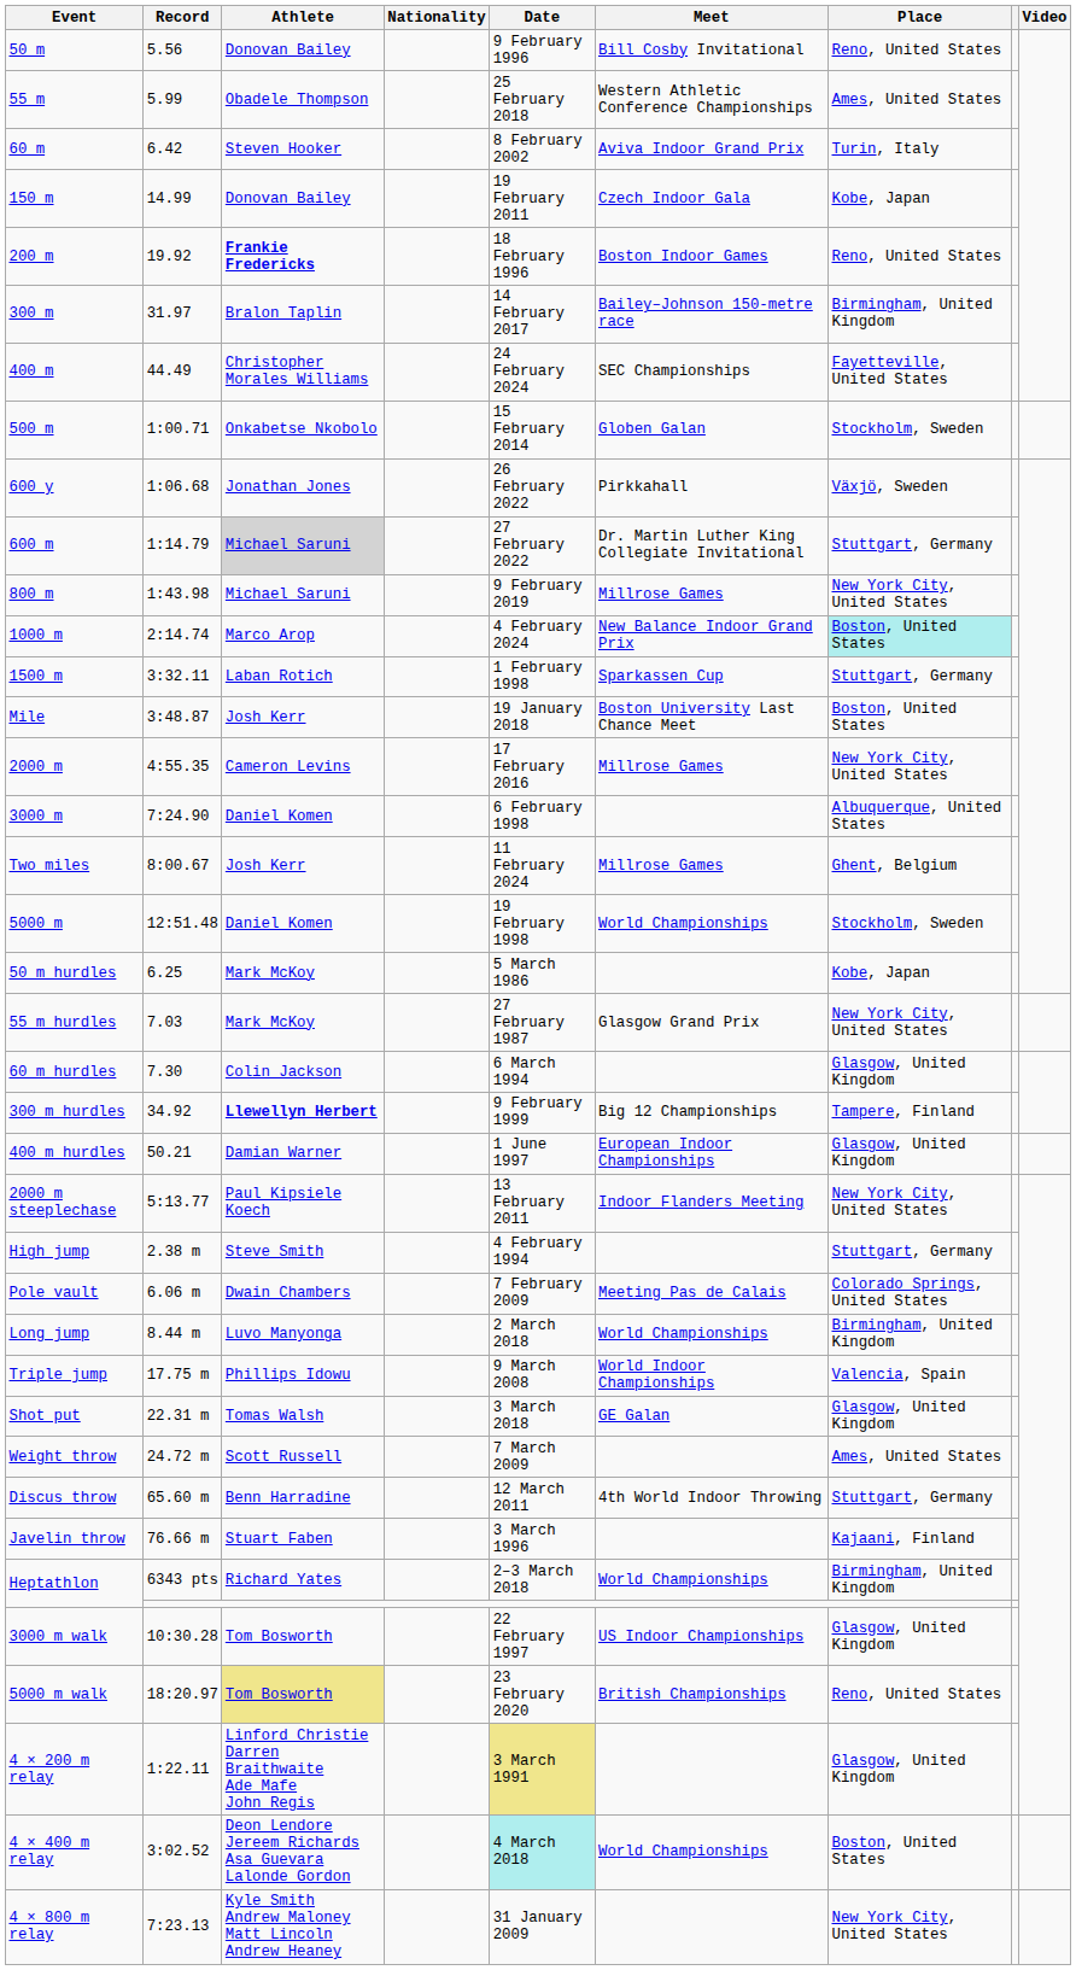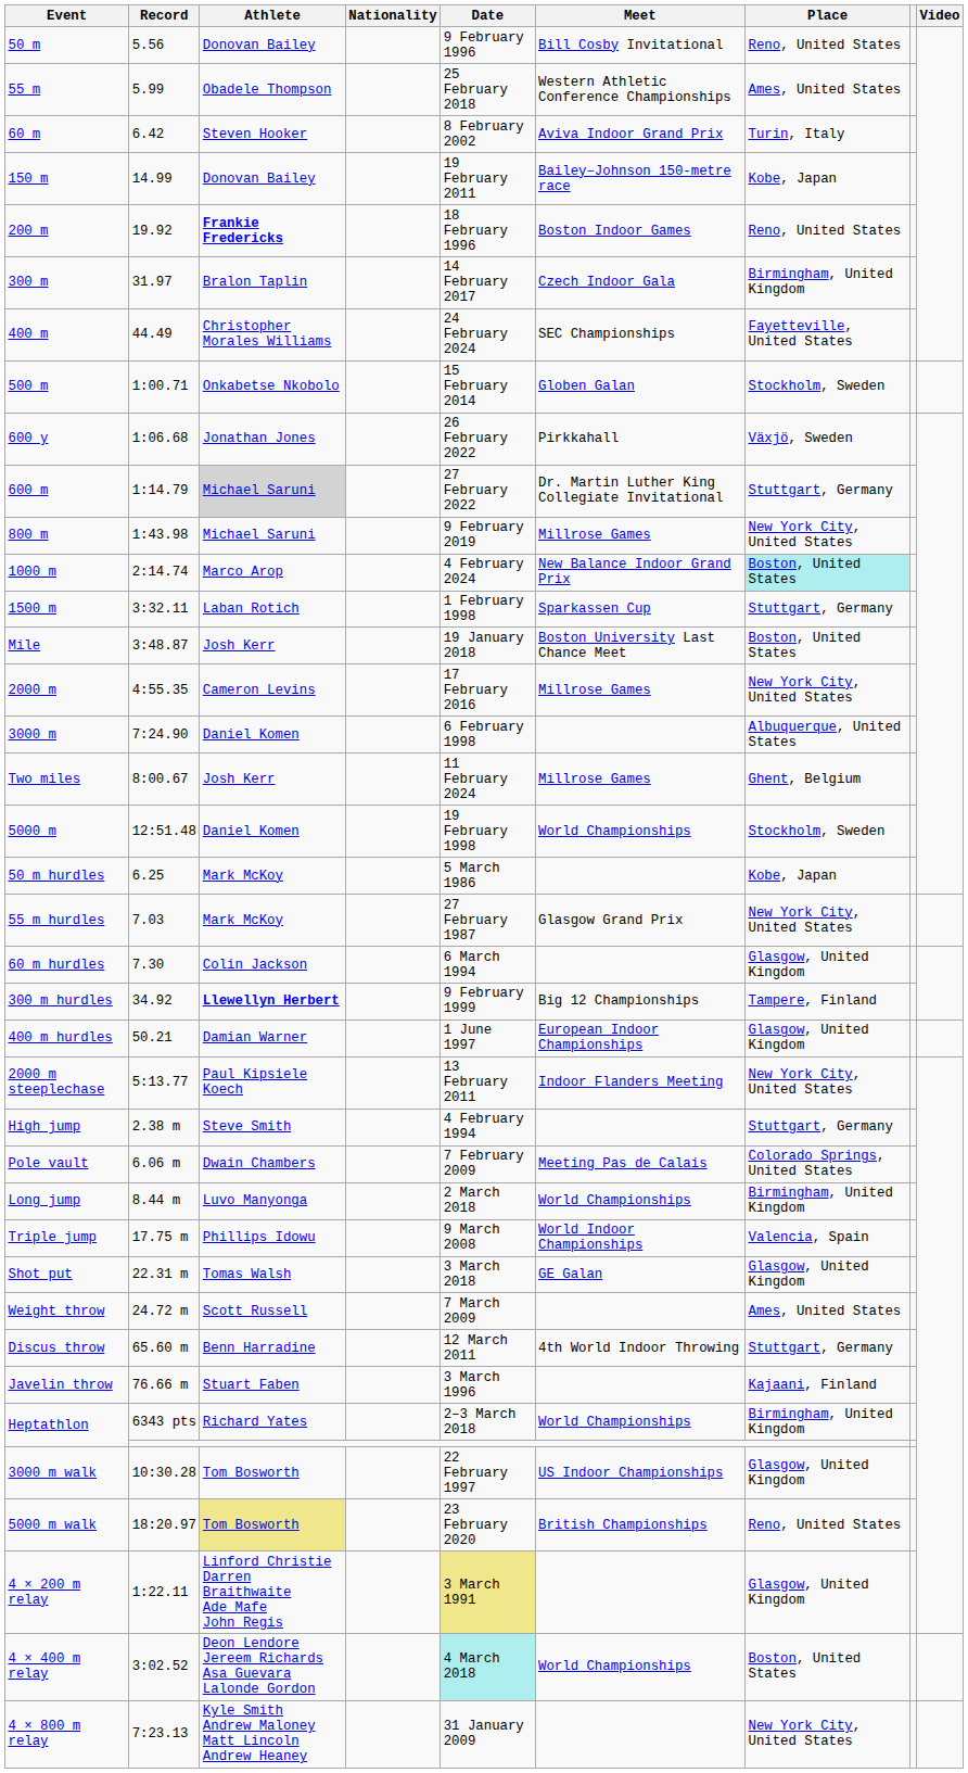150 m | Meet: Czech Indoor Gala -> Bailey–Johnson 150-metre race
300 m | Meet: Bailey–Johnson 150-metre race -> Czech Indoor Gala
